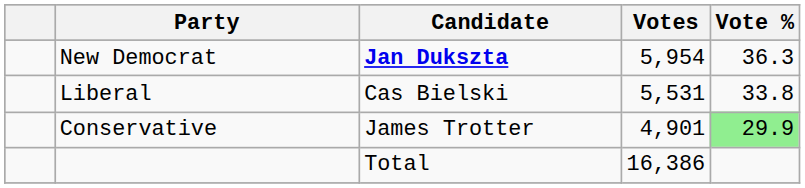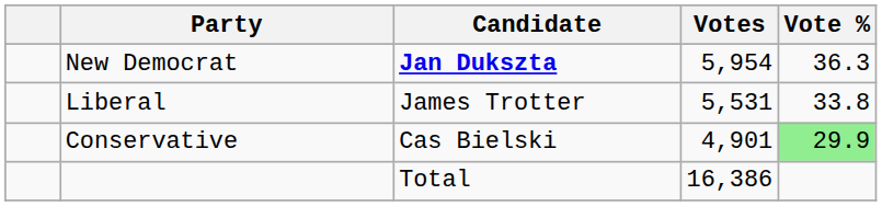Liberal | Candidate: Cas Bielski -> James Trotter
Conservative | Candidate: James Trotter -> Cas Bielski
